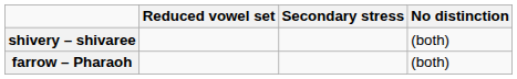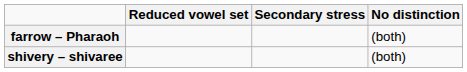rows swapped: shivery – shivaree <-> farrow – Pharaoh
